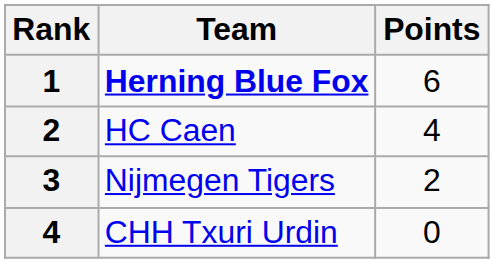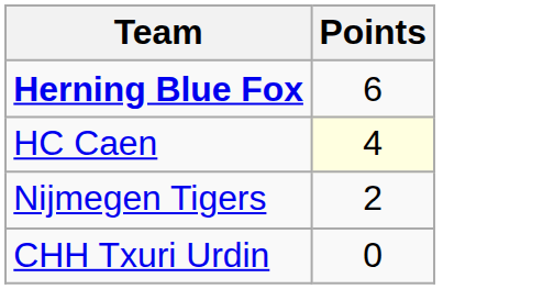- column: Rank | 1 | 2 | 3 | 4
HC Caen | Points: no background -> lightyellow background
